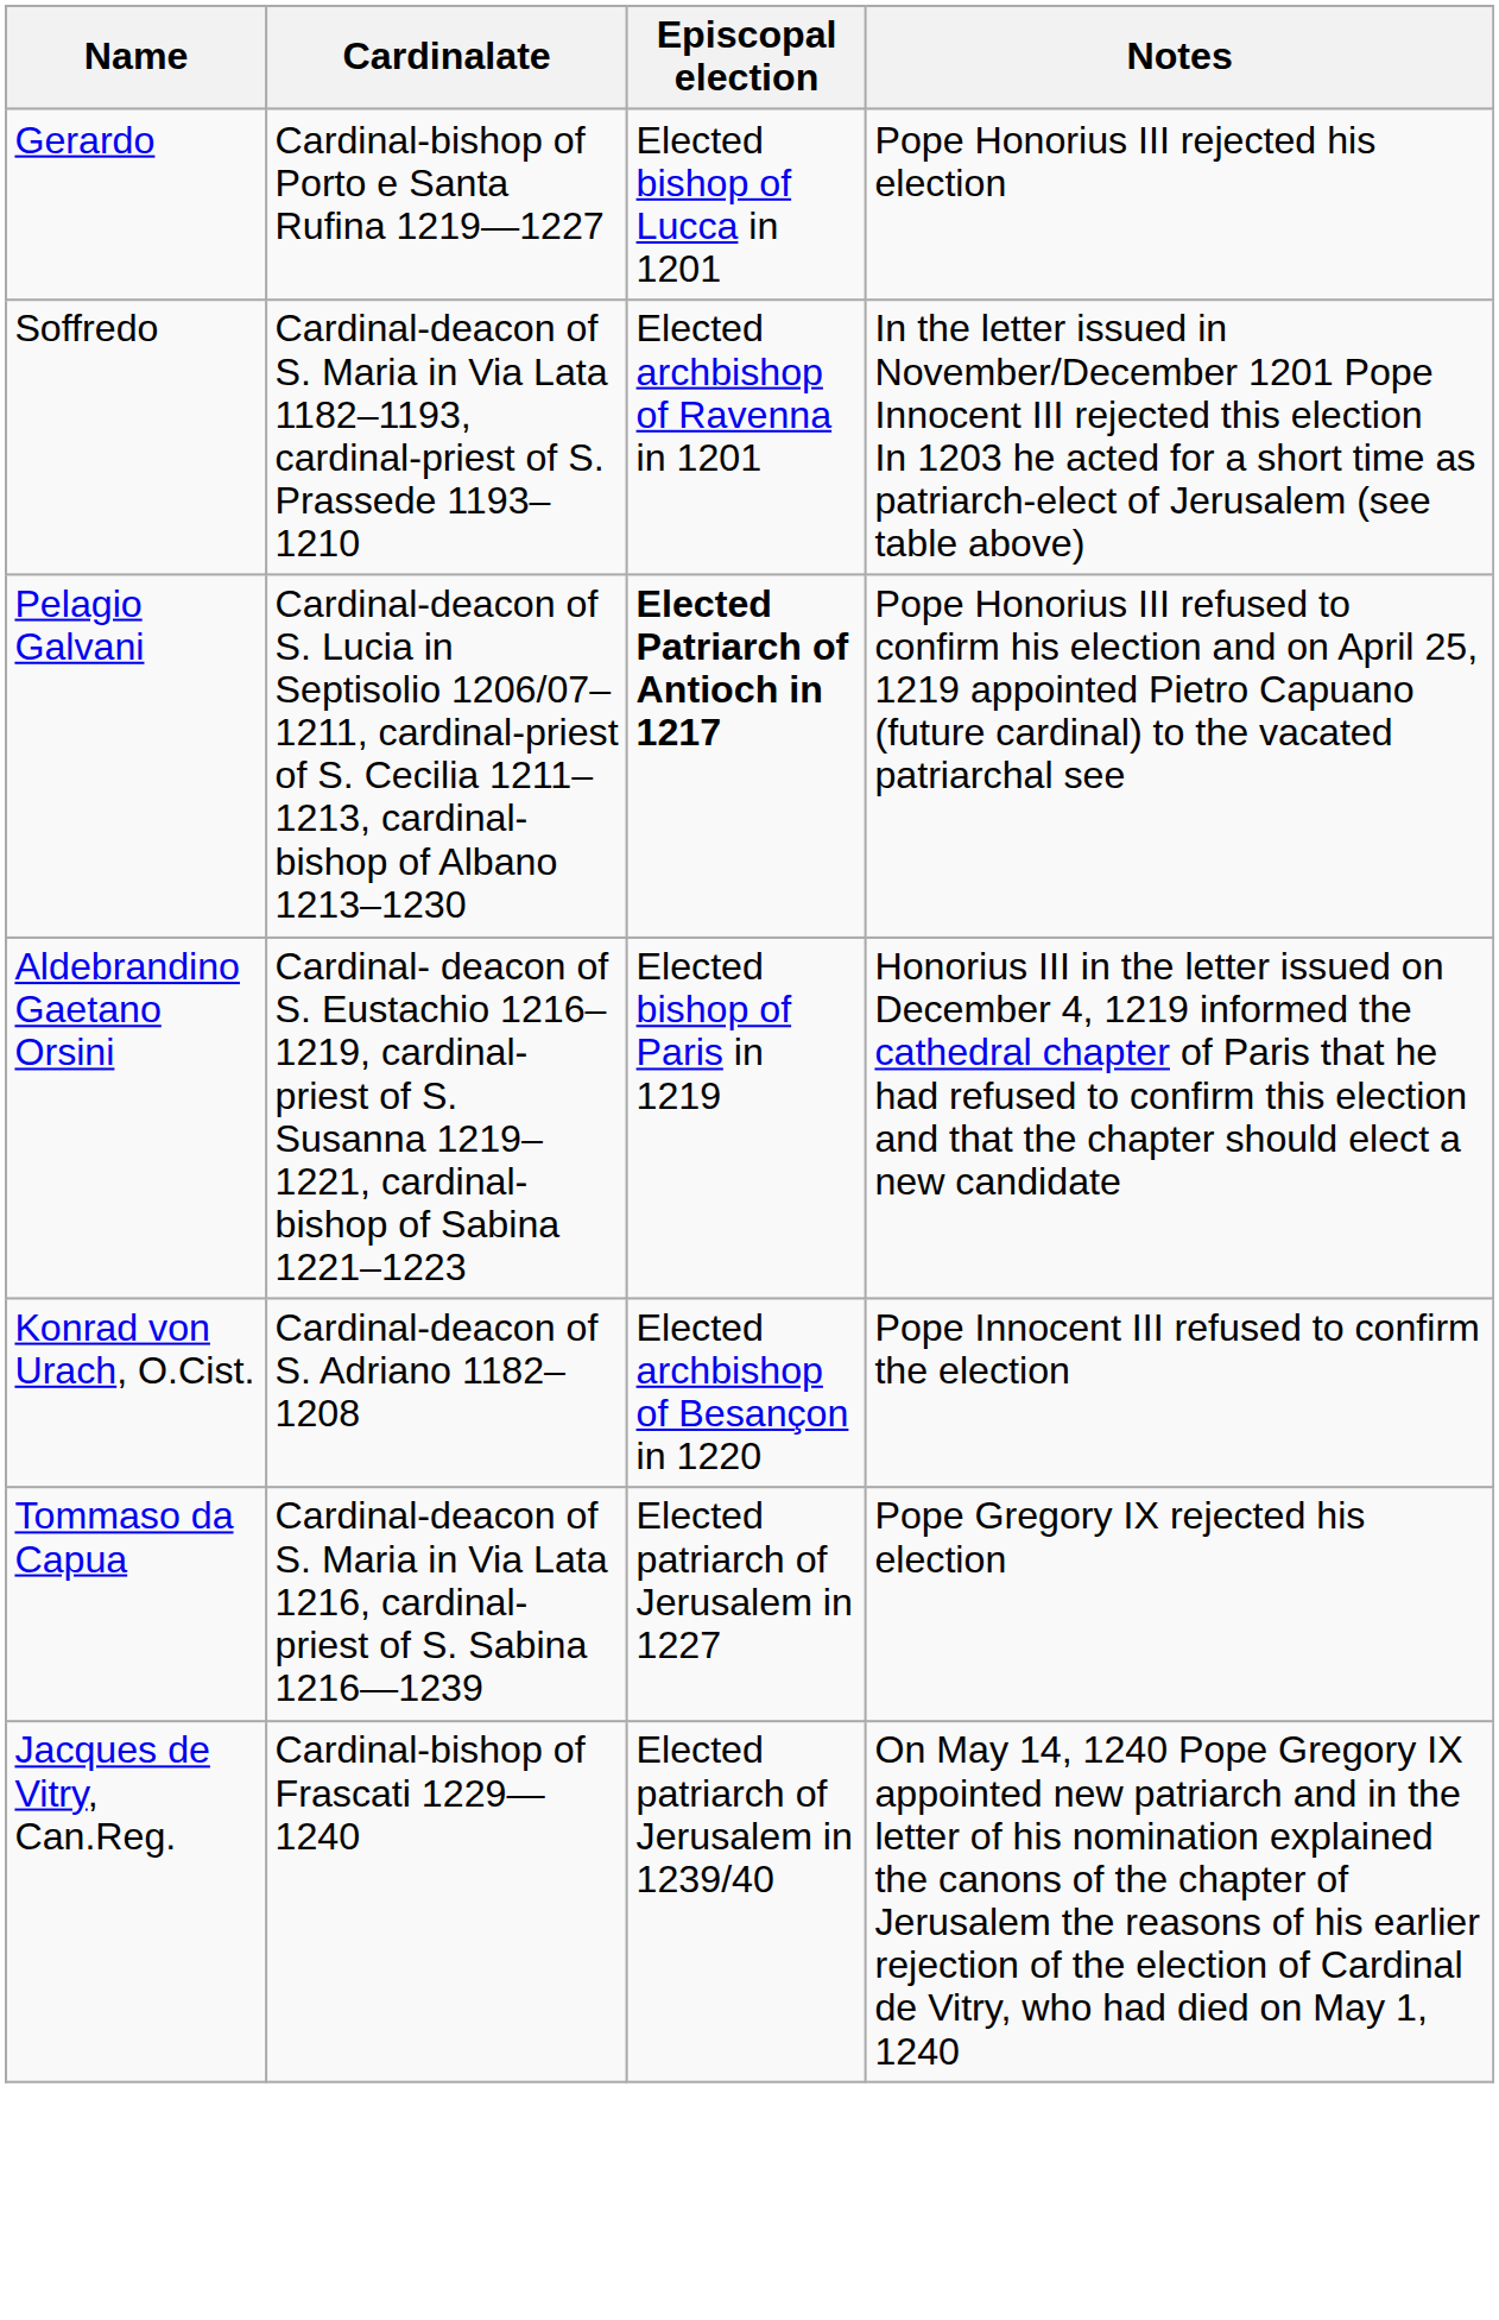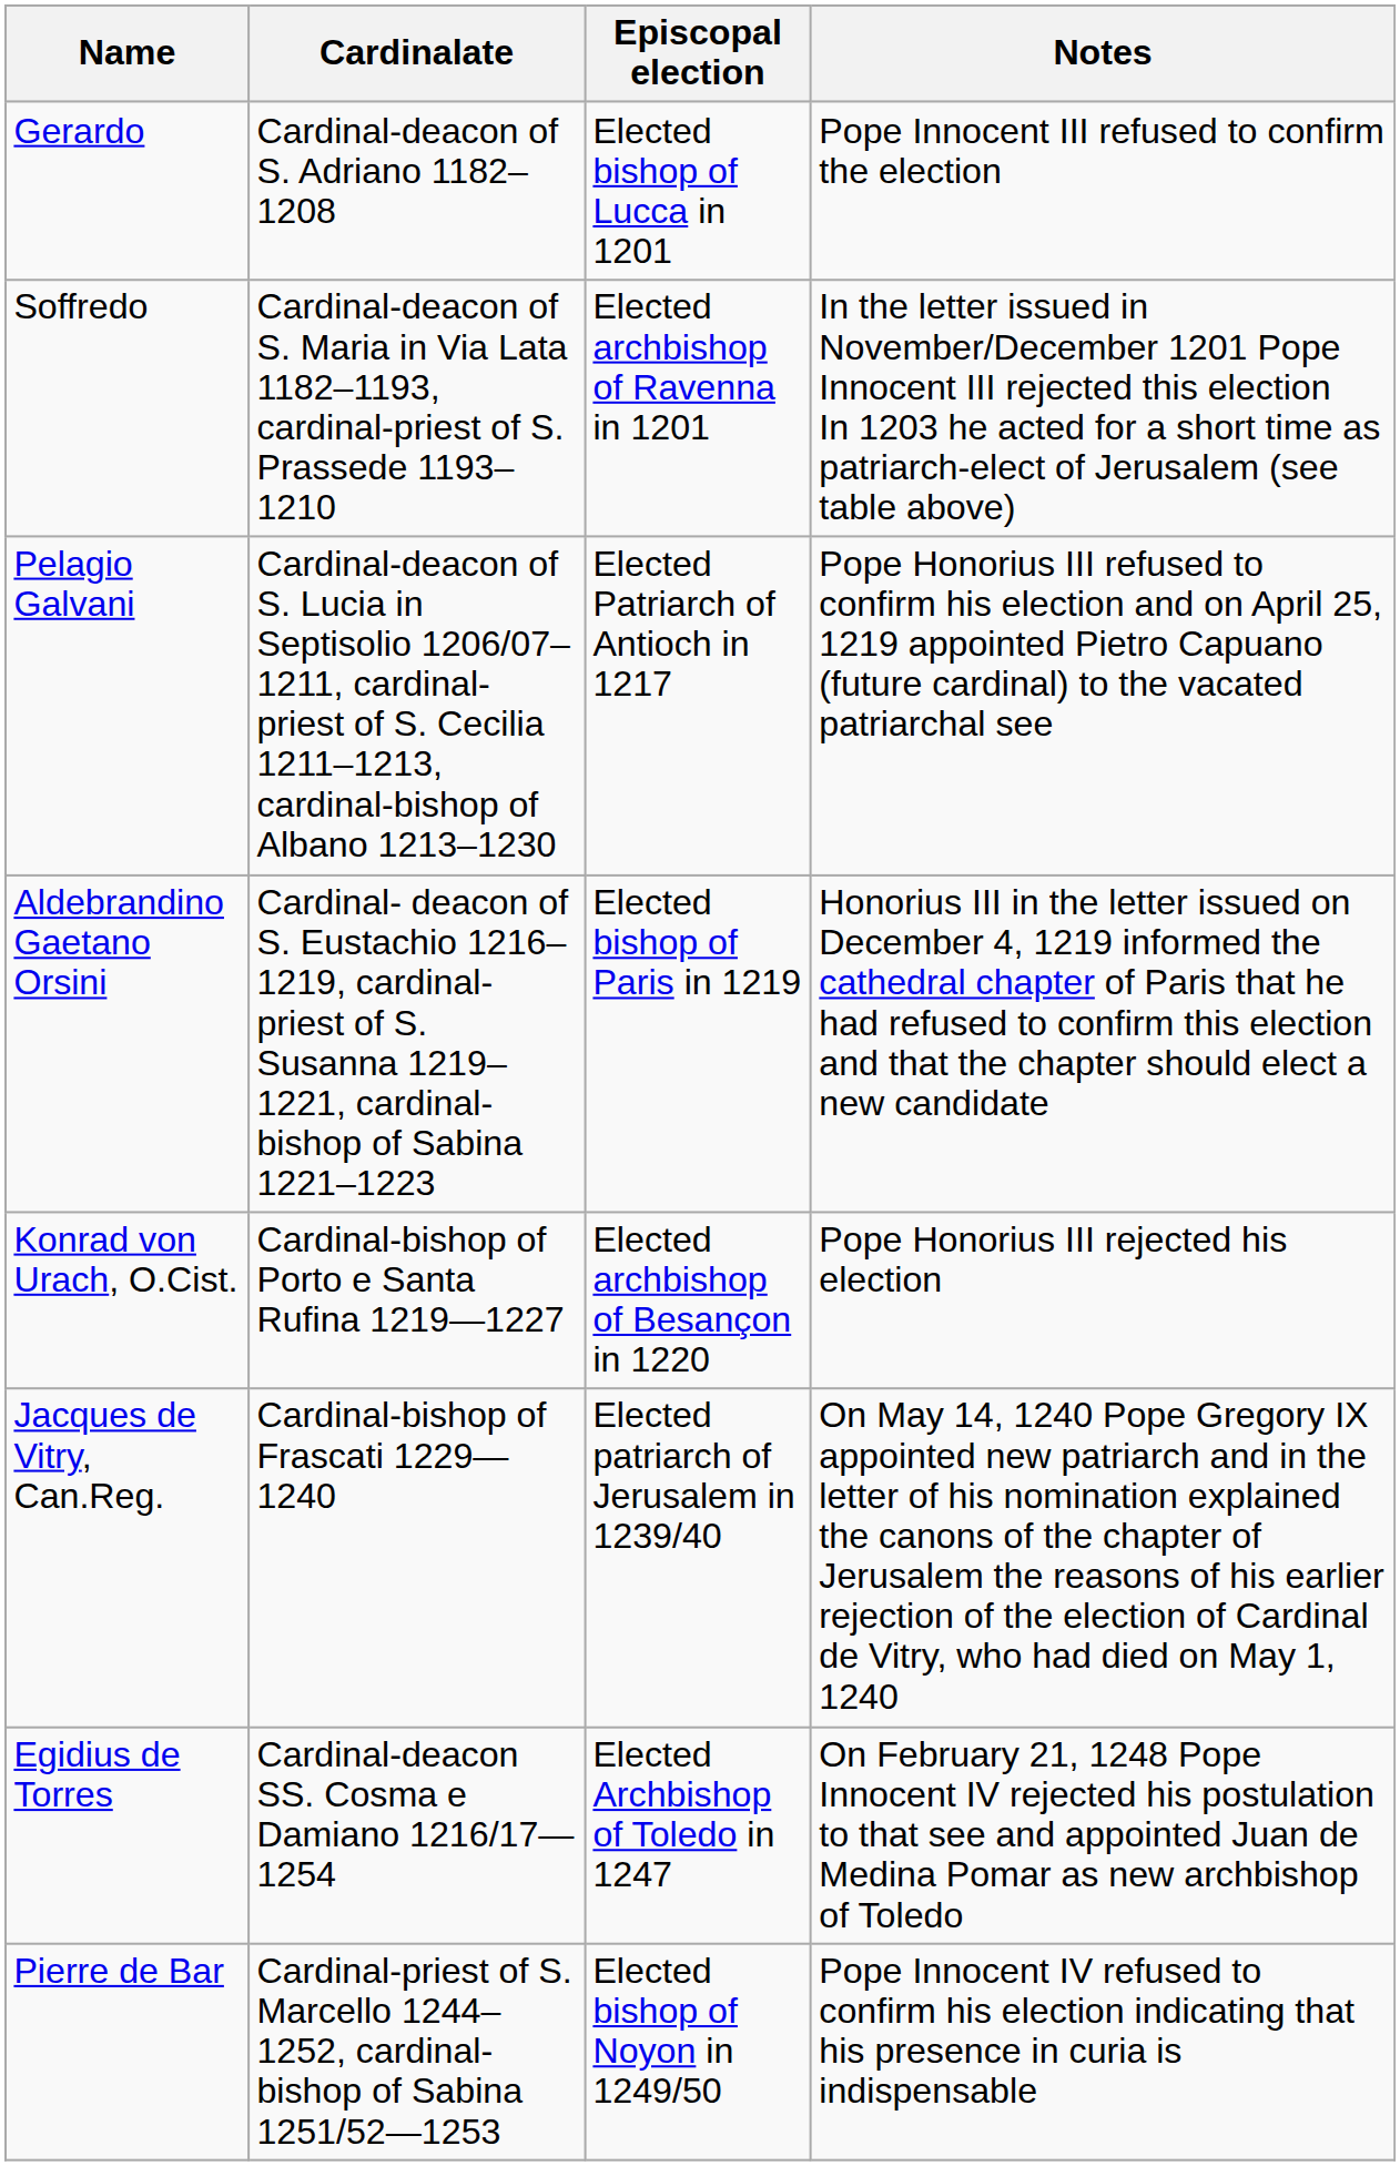Gerardo | Cardinalate: Cardinal-bishop of Porto e Santa Rufina 1219—1227 -> Cardinal-deacon of S. Adriano 1182–1208
Gerardo | Notes: Pope Honorius III rejected his election -> Pope Innocent III refused to confirm the election
Pelagio Galvani | Episcopal election: bold -> normal
Konrad von Urach, O.Cist. | Cardinalate: Cardinal-deacon of S. Adriano 1182–1208 -> Cardinal-bishop of Porto e Santa Rufina 1219—1227
Konrad von Urach, O.Cist. | Notes: Pope Innocent III refused to confirm the election -> Pope Honorius III rejected his election
- row: Tommaso da Capua | Cardinal-deacon of S. Maria in Via Lata 1216, cardinal-priest of S. Sabina 1216—1239 | Elected patriarch of Jerusalem in 1227 | Pope Gregory IX rejected his election
+ row: Egidius de Torres | Cardinal-deacon SS. Cosma e Damiano 1216/17—1254 | Elected Archbishop of Toledo in 1247 | On February 21, 1248 Pope Innocent IV rejected his postulation to that see and appointed Juan de Medina Pomar as new archbishop of Toledo
+ row: Pierre de Bar | Cardinal-priest of S. Marcello 1244–1252, cardinal-bishop of Sabina 1251/52—1253 | Elected bishop of Noyon in 1249/50 | Pope Innocent IV refused to confirm his election indicating that his presence in curia is indispensable
